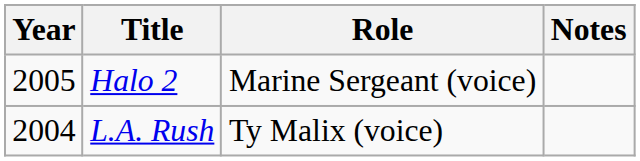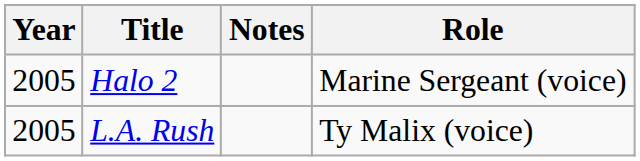columns swapped: Role <-> Notes
L.A. Rush | Year: 2004 -> 2005
